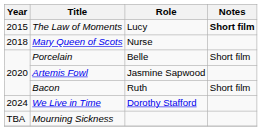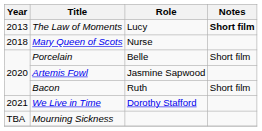The Law of Moments | Year: 2015 -> 2013
We Live in Time | Year: 2024 -> 2021
